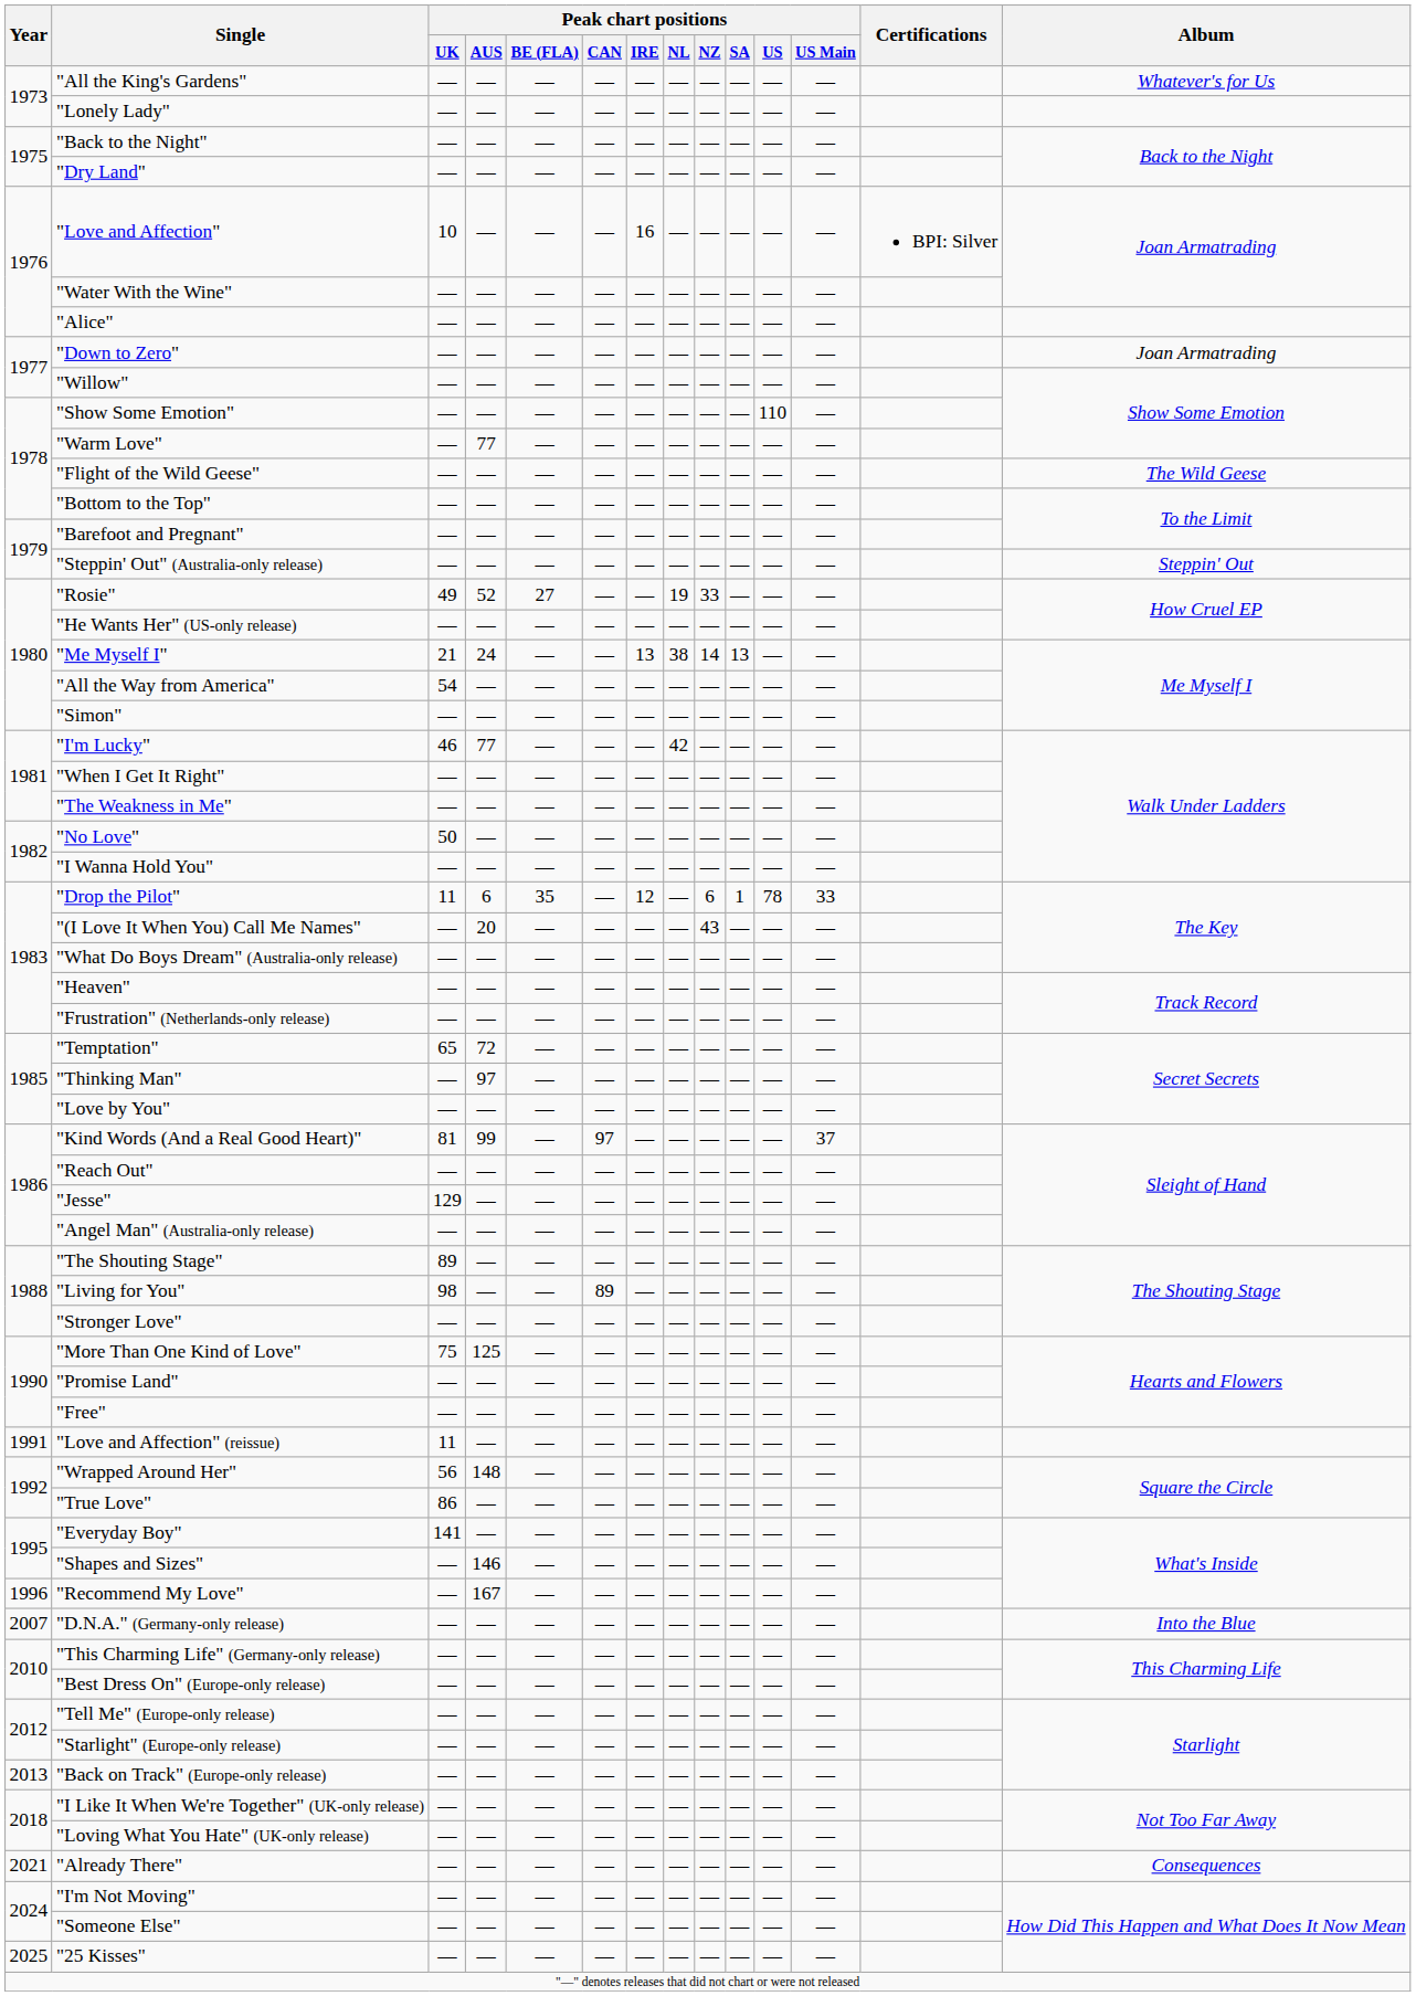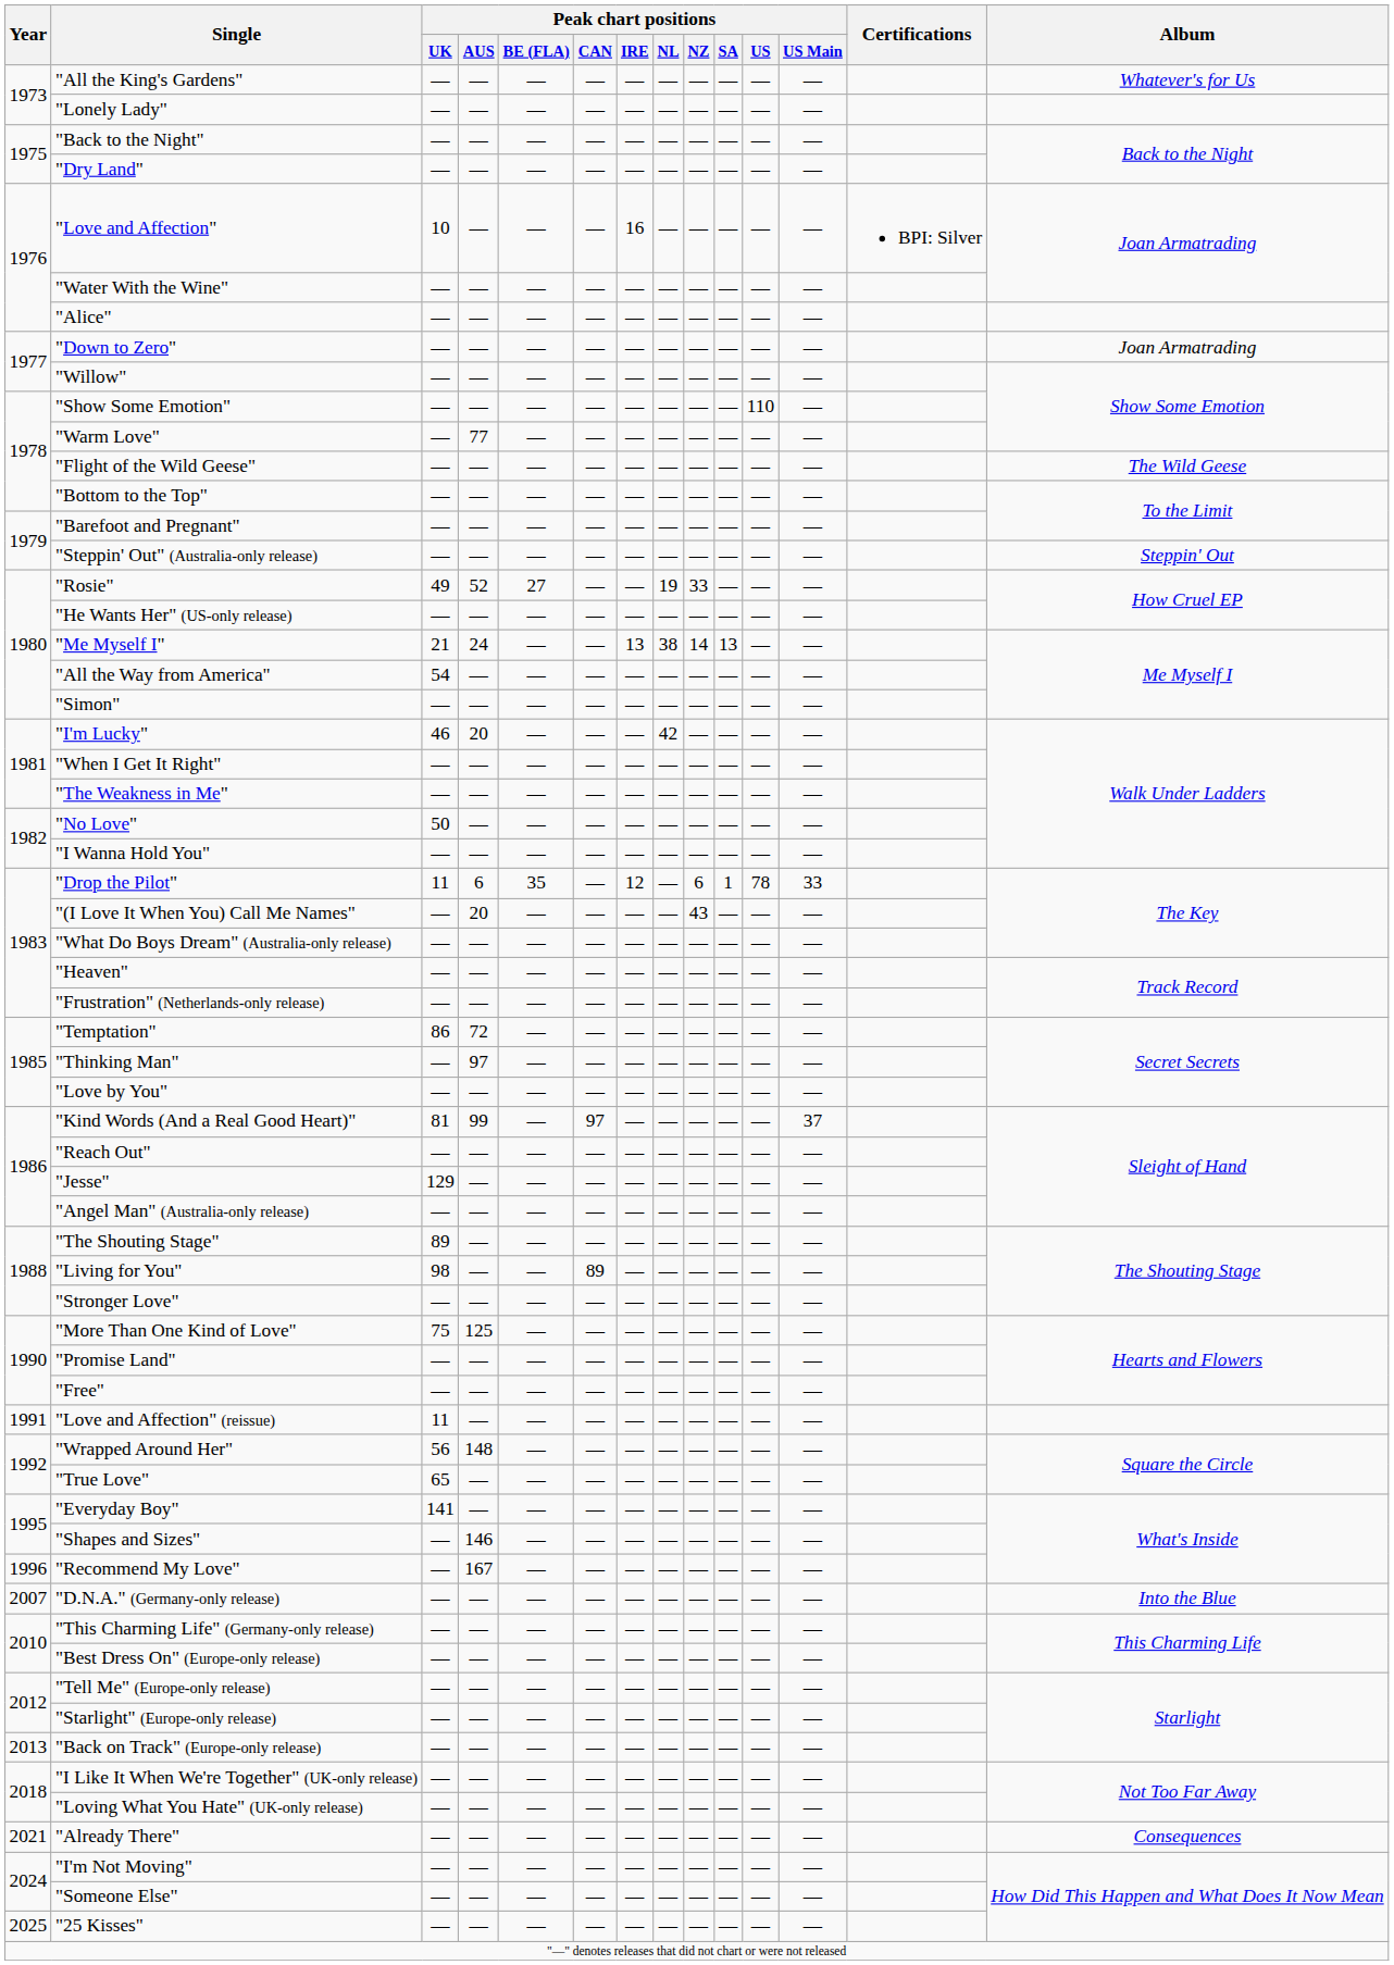"I'm Lucky" | Peak chart positions / AUS: 77 -> 20
"Temptation" | Peak chart positions / UK: 65 -> 86
"True Love" | Peak chart positions / UK: 86 -> 65
